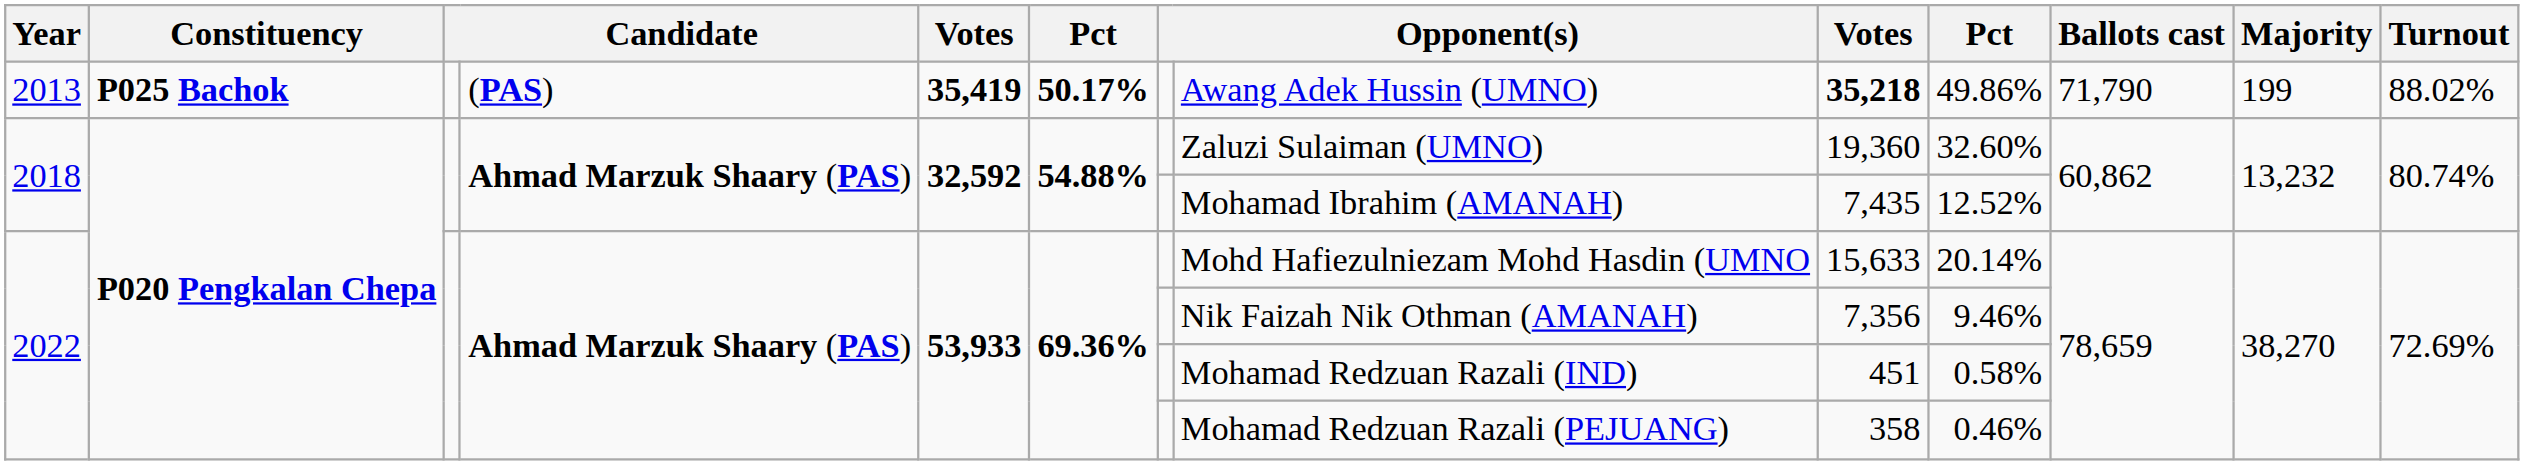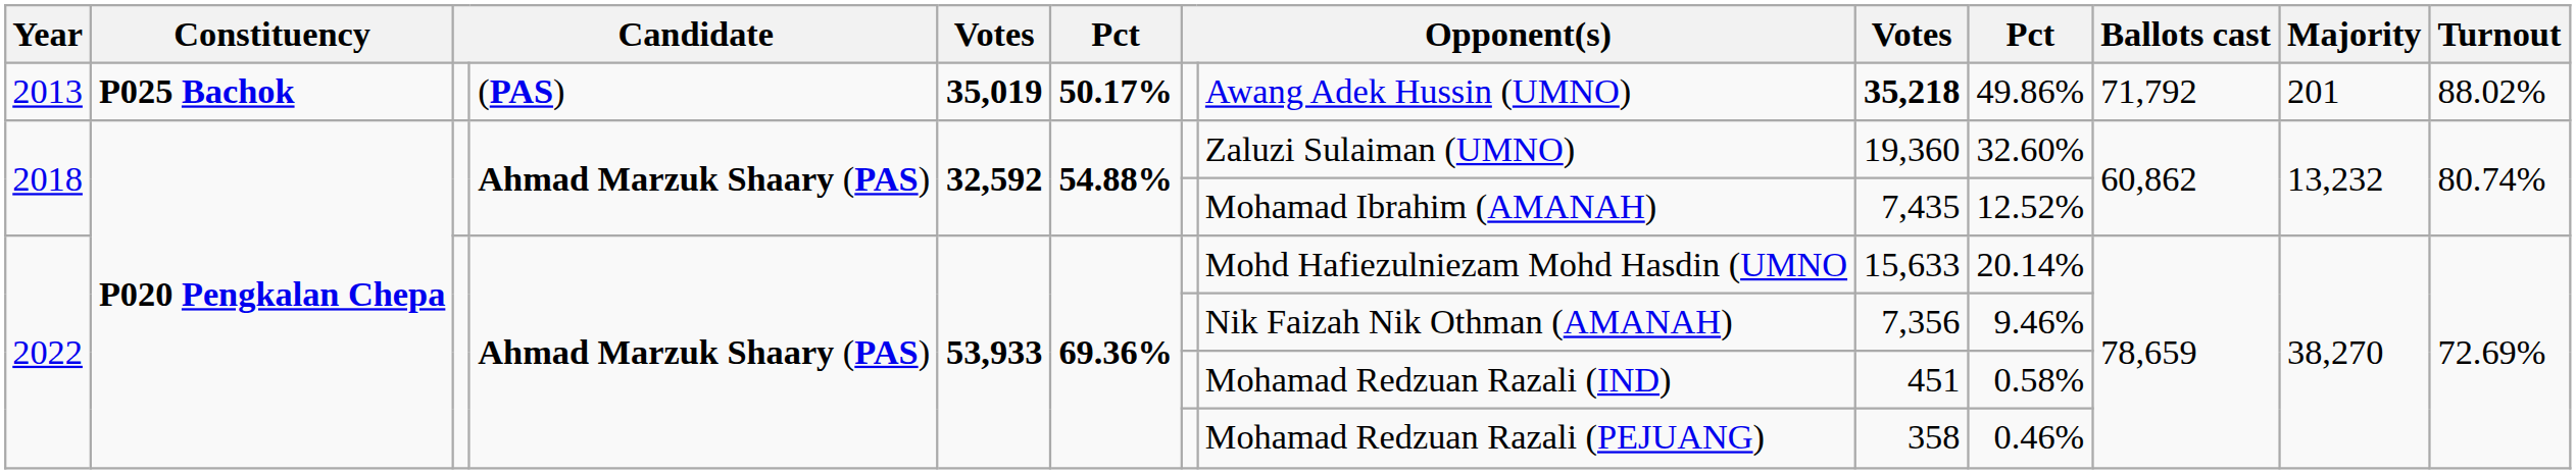2013 | column 5: 35,419 -> 35,019
2013 | Ballots cast: 71,790 -> 71,792
2013 | Majority: 199 -> 201
